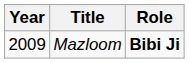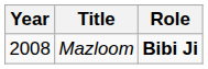Mazloom | Year: 2009 -> 2008
